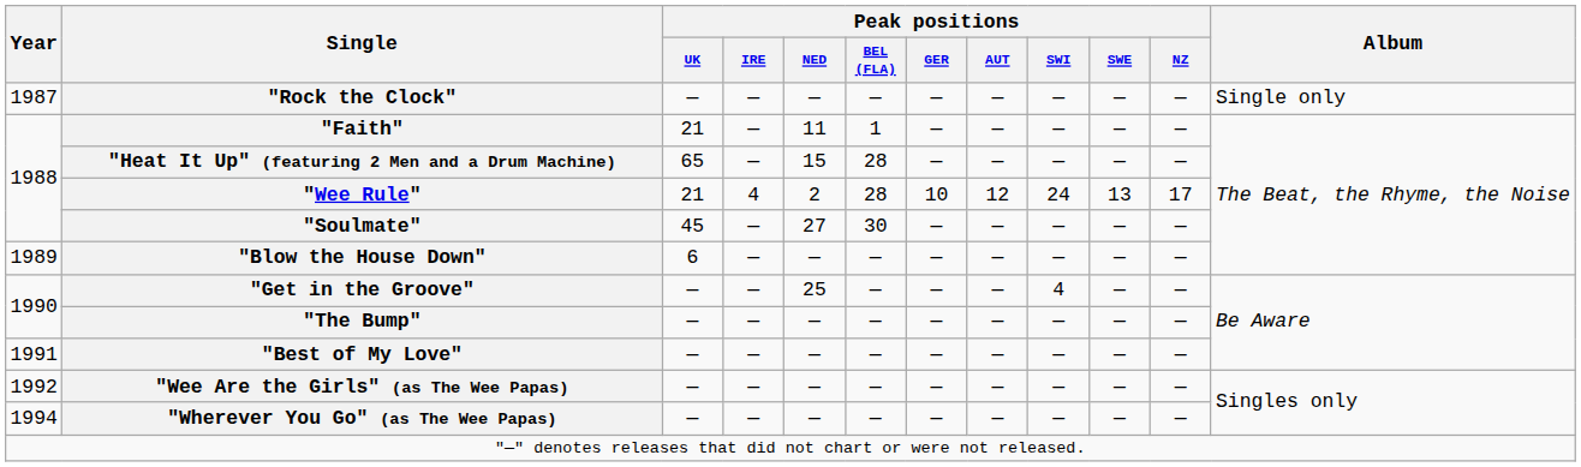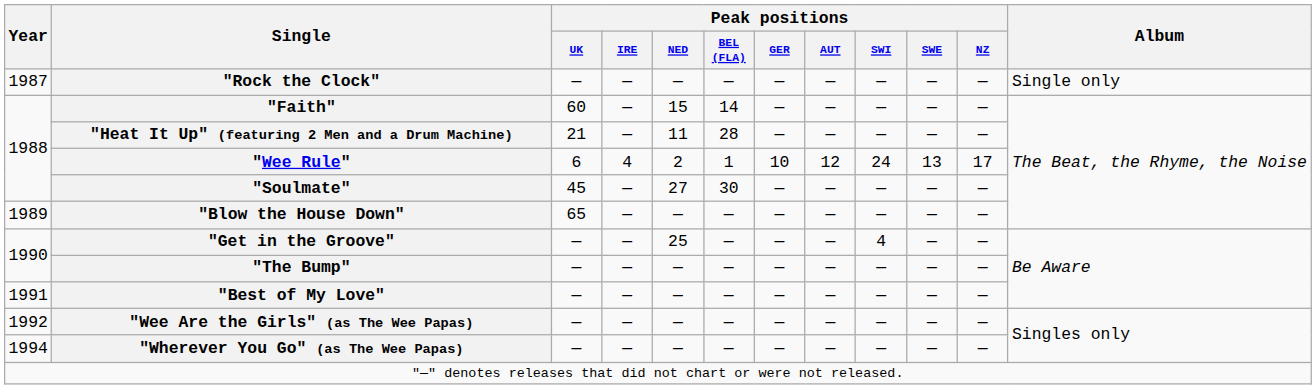"Faith" | Peak positions / UK: 21 -> 60
"Faith" | Peak positions / NED: 11 -> 15
"Faith" | Peak positions / BEL (FLA): 1 -> 14
"Heat It Up" (featuring 2 Men and a Drum Machine) | Peak positions / UK: 65 -> 21
"Heat It Up" (featuring 2 Men and a Drum Machine) | Peak positions / NED: 15 -> 11
"Wee Rule" | Peak positions / UK: 21 -> 6
"Wee Rule" | Peak positions / BEL (FLA): 28 -> 1
"Blow the House Down" | Peak positions / UK: 6 -> 65
